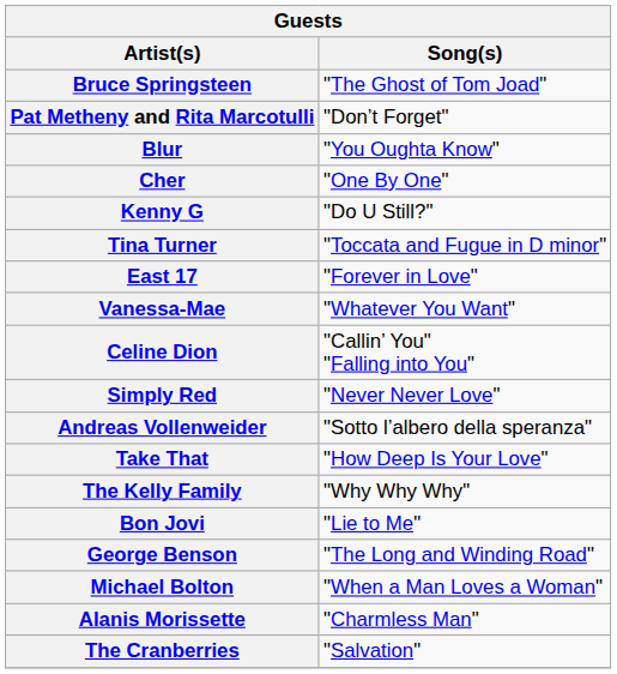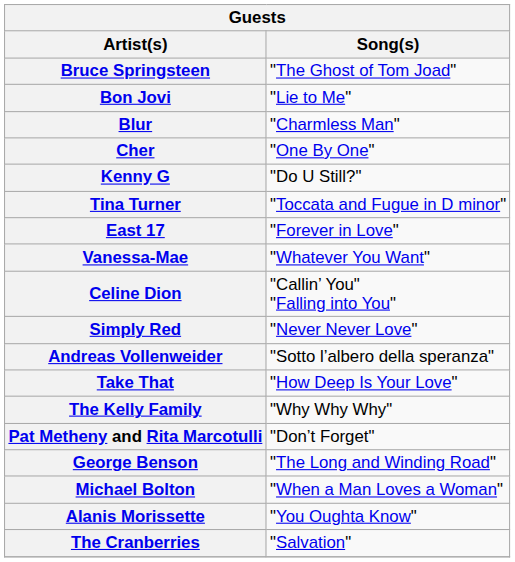rows swapped: Pat Metheny and Rita Marcotulli <-> Bon Jovi
Blur | Song(s): "You Oughta Know" -> "Charmless Man"
Alanis Morissette | Song(s): "Charmless Man" -> "You Oughta Know"
